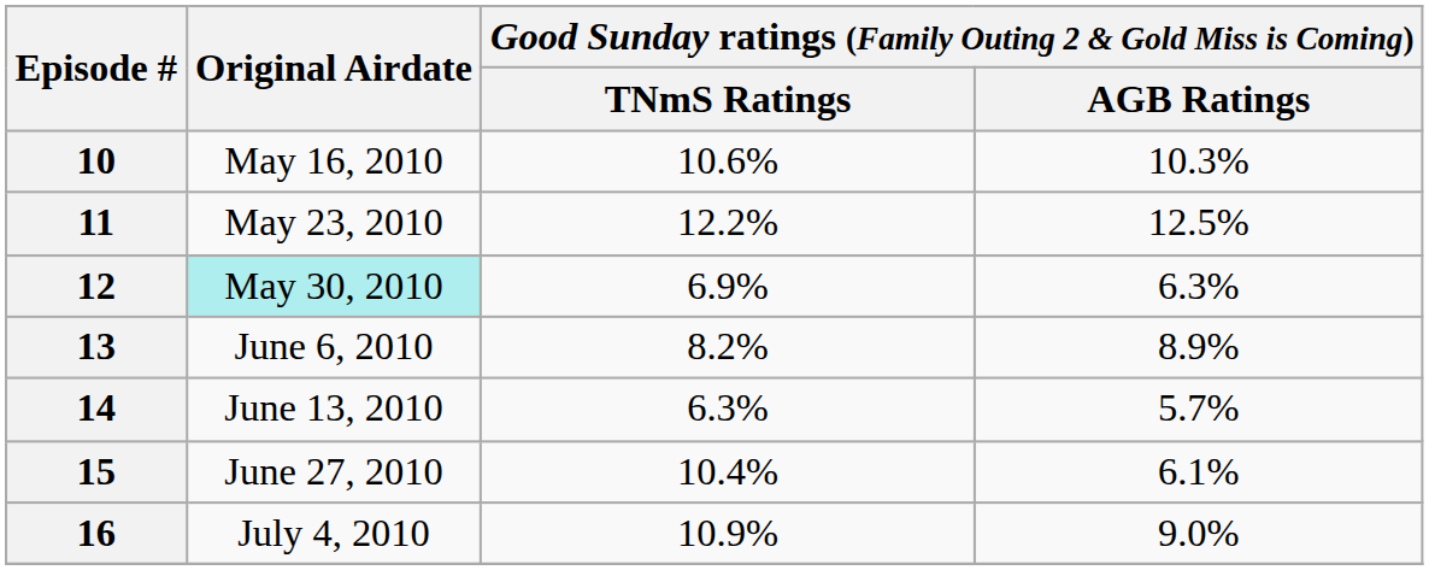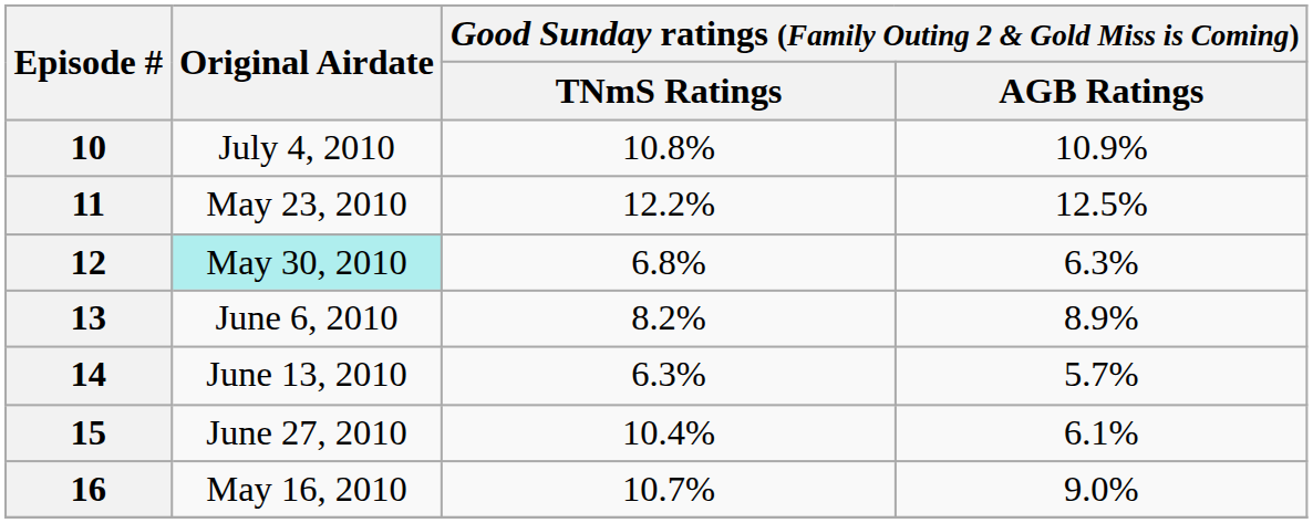10 | Original Airdate: May 16, 2010 -> July 4, 2010
10 | column 3: 10.6% -> 10.8%
10 | column 4: 10.3% -> 10.9%
12 | column 3: 6.9% -> 6.8%
16 | Original Airdate: July 4, 2010 -> May 16, 2010
16 | column 3: 10.9% -> 10.7%
